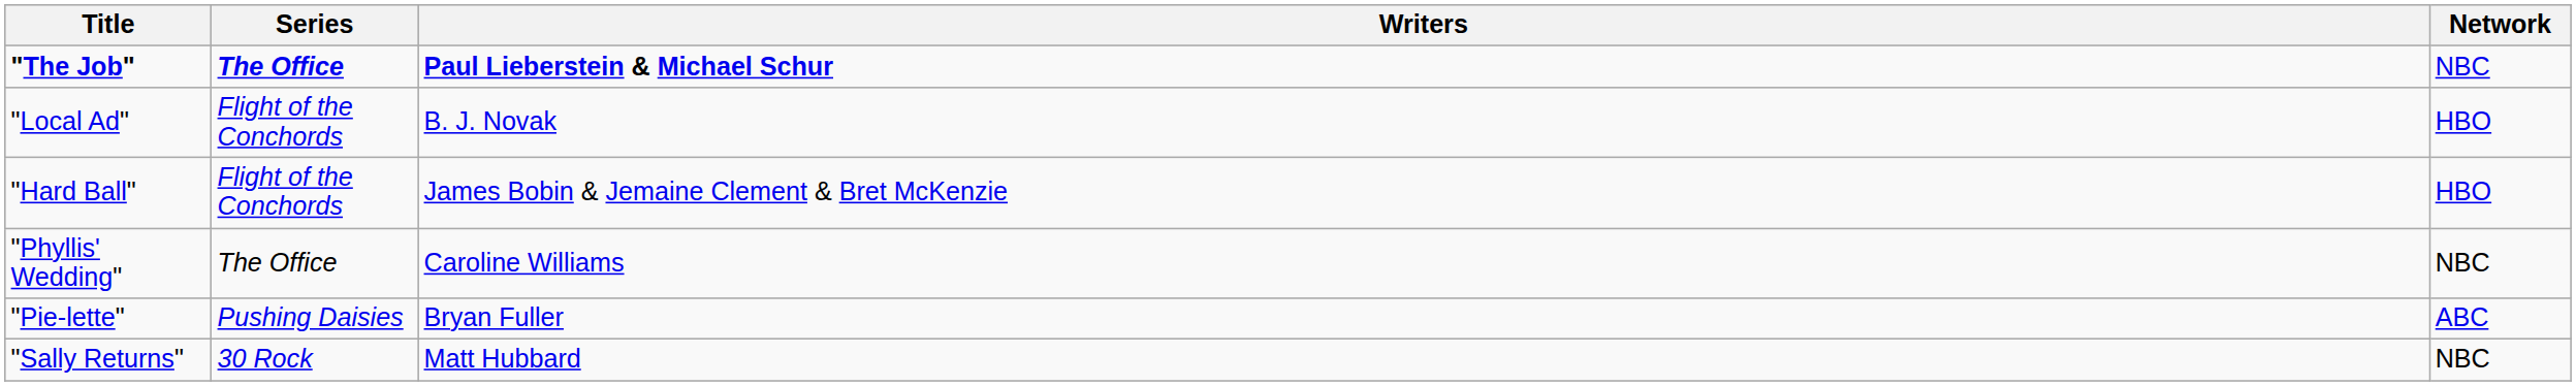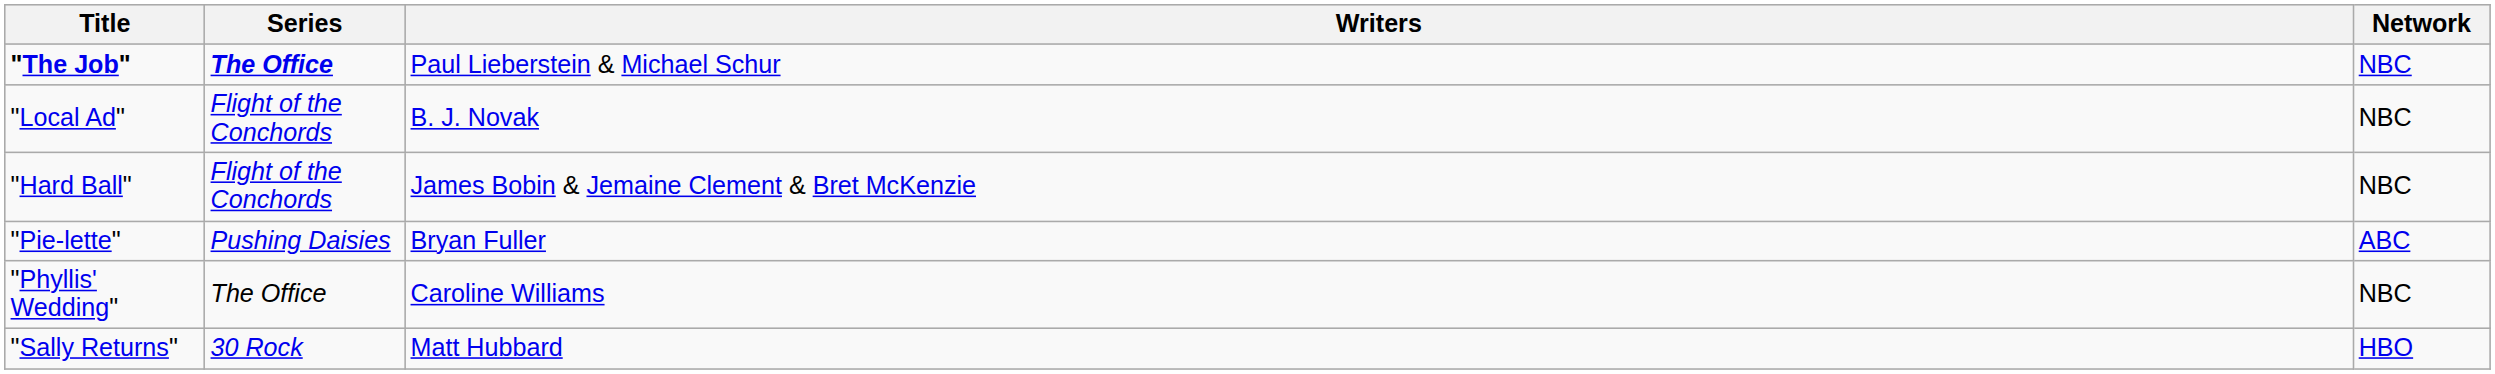"The Job" | Writers: bold -> normal
"Local Ad" | Network: HBO -> NBC
"Hard Ball" | Network: HBO -> NBC
rows swapped: "Pie-lette" <-> "Phyllis' Wedding"
"Sally Returns" | Network: NBC -> HBO
